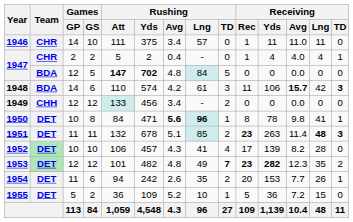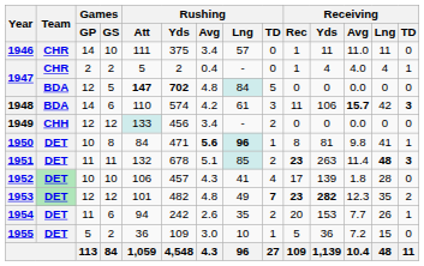1950 | Receiving / Yds: 78 -> 81
1952 | Receiving / Avg: 8.2 -> 1.8
1955 | Rushing / Avg: 5.2 -> 3.0
